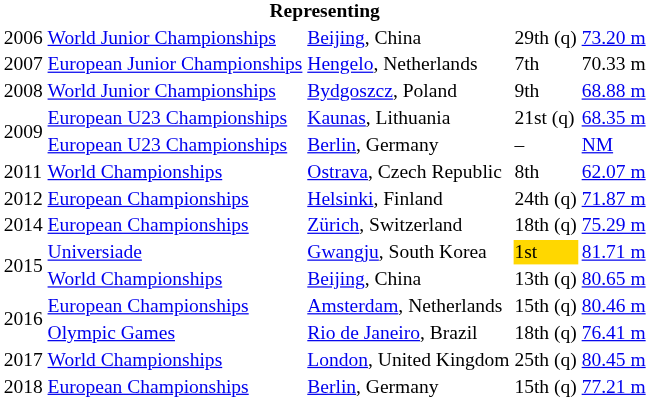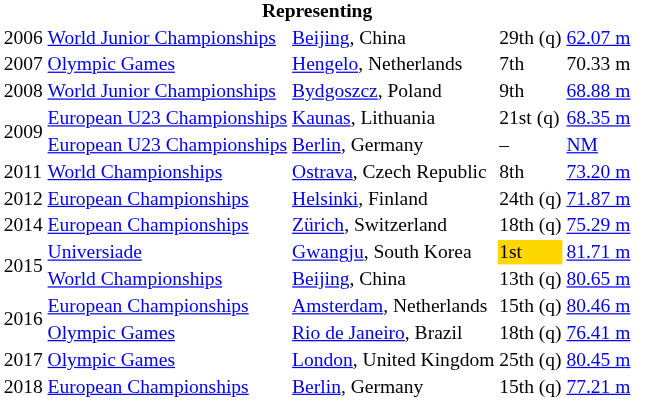Beijing, China / 29th (q) | column 5: 73.20 m -> 62.07 m
Hengelo, Netherlands | column 2: European Junior Championships -> Olympic Games
Ostrava, Czech Republic | column 5: 62.07 m -> 73.20 m
London, United Kingdom | column 2: World Championships -> Olympic Games
